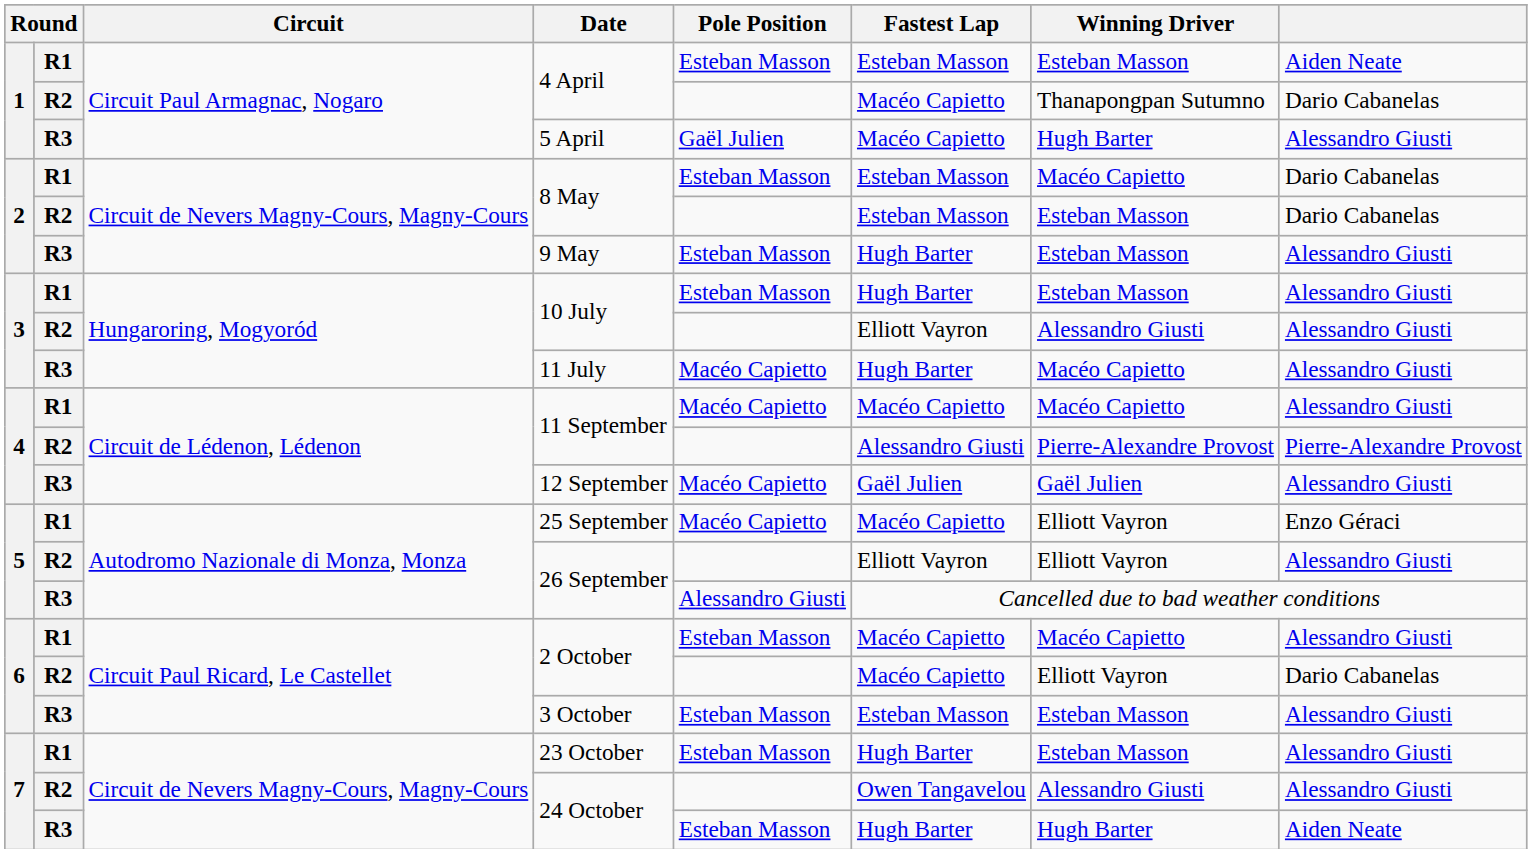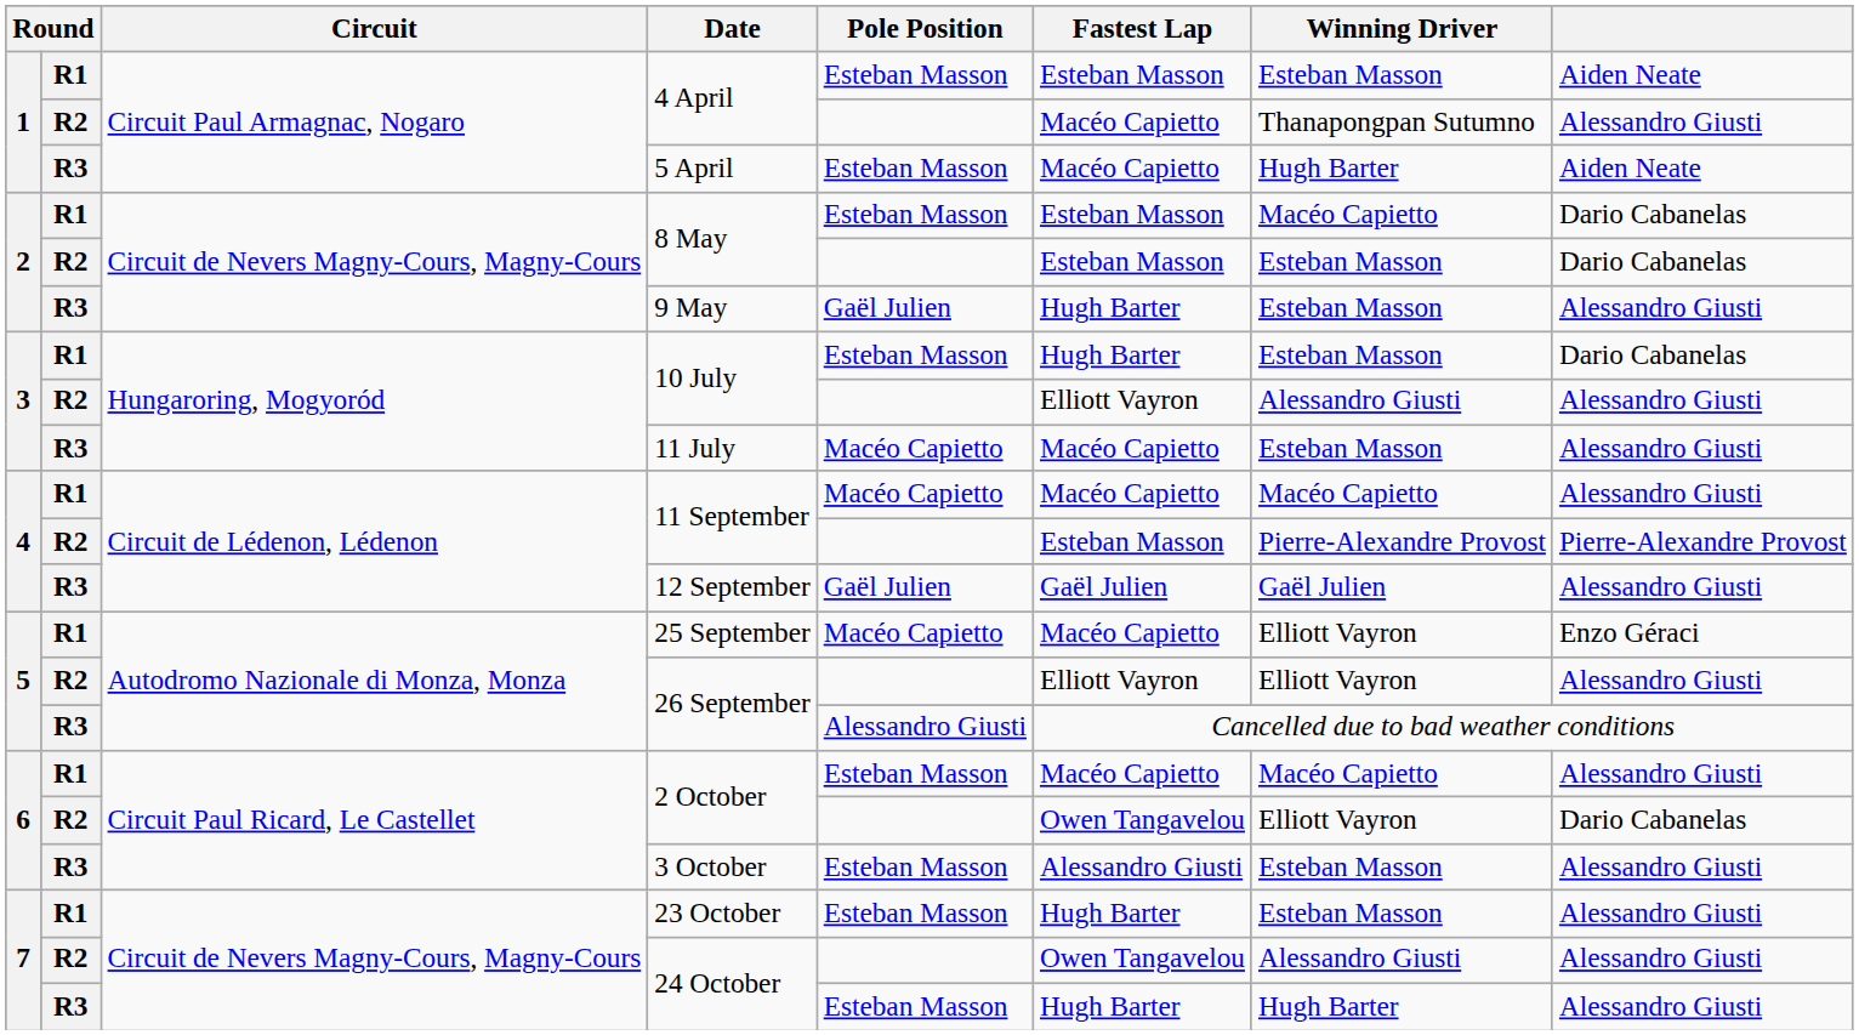R2 / 4 April | column 8: Dario Cabanelas -> Alessandro Giusti
5 April | Pole Position: Gaël Julien -> Esteban Masson
5 April | column 8: Alessandro Giusti -> Aiden Neate
9 May | Pole Position: Esteban Masson -> Gaël Julien
R1 / 10 July | column 8: Alessandro Giusti -> Dario Cabanelas
11 July | Fastest Lap: Hugh Barter -> Macéo Capietto
11 July | Winning Driver: Macéo Capietto -> Esteban Masson
R2 / 11 September | Fastest Lap: Alessandro Giusti -> Esteban Masson
12 September | Pole Position: Macéo Capietto -> Gaël Julien
R2 / 2 October | Fastest Lap: Macéo Capietto -> Owen Tangavelou
3 October | Fastest Lap: Esteban Masson -> Alessandro Giusti
R3 / 24 October | column 8: Aiden Neate -> Alessandro Giusti
